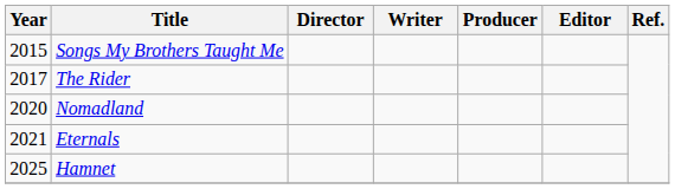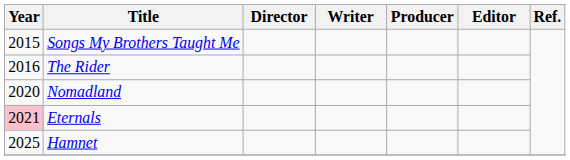The Rider | Year: 2017 -> 2016
Eternals | Year: no background -> pink background
